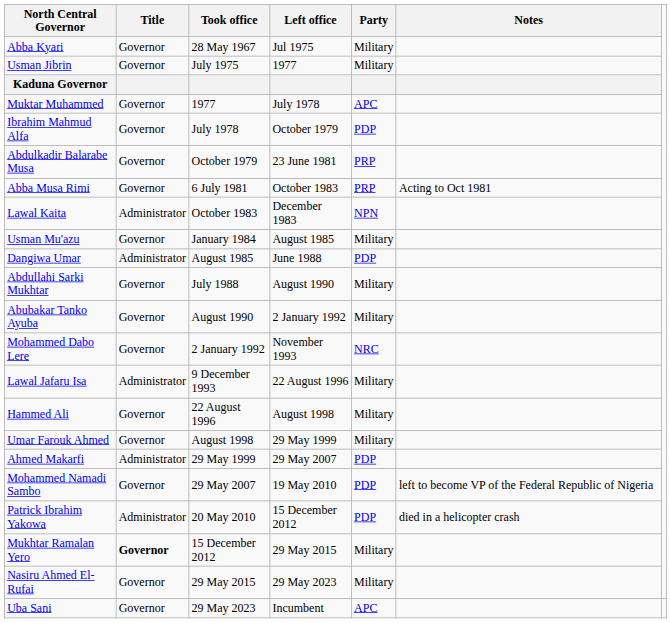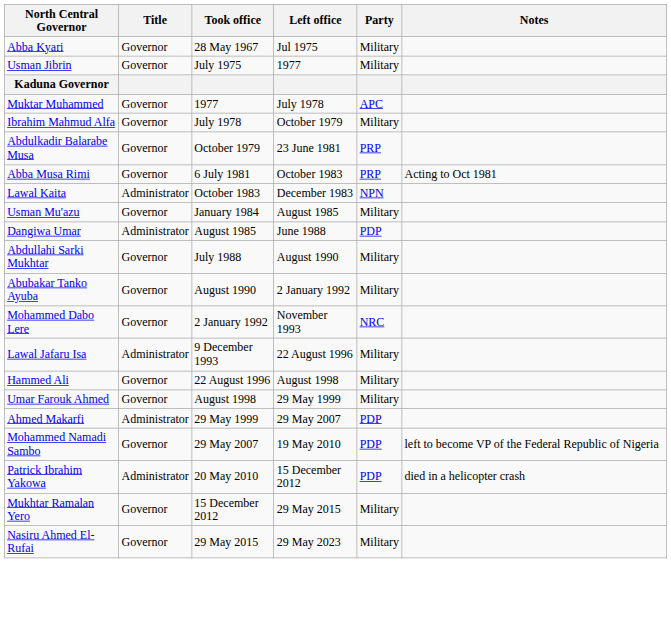Ibrahim Mahmud Alfa | Party: PDP -> Military
Mukhtar Ramalan Yero | Title: bold -> normal
- row: Uba Sani | Governor | 29 May 2023 | Incumbent | APC
